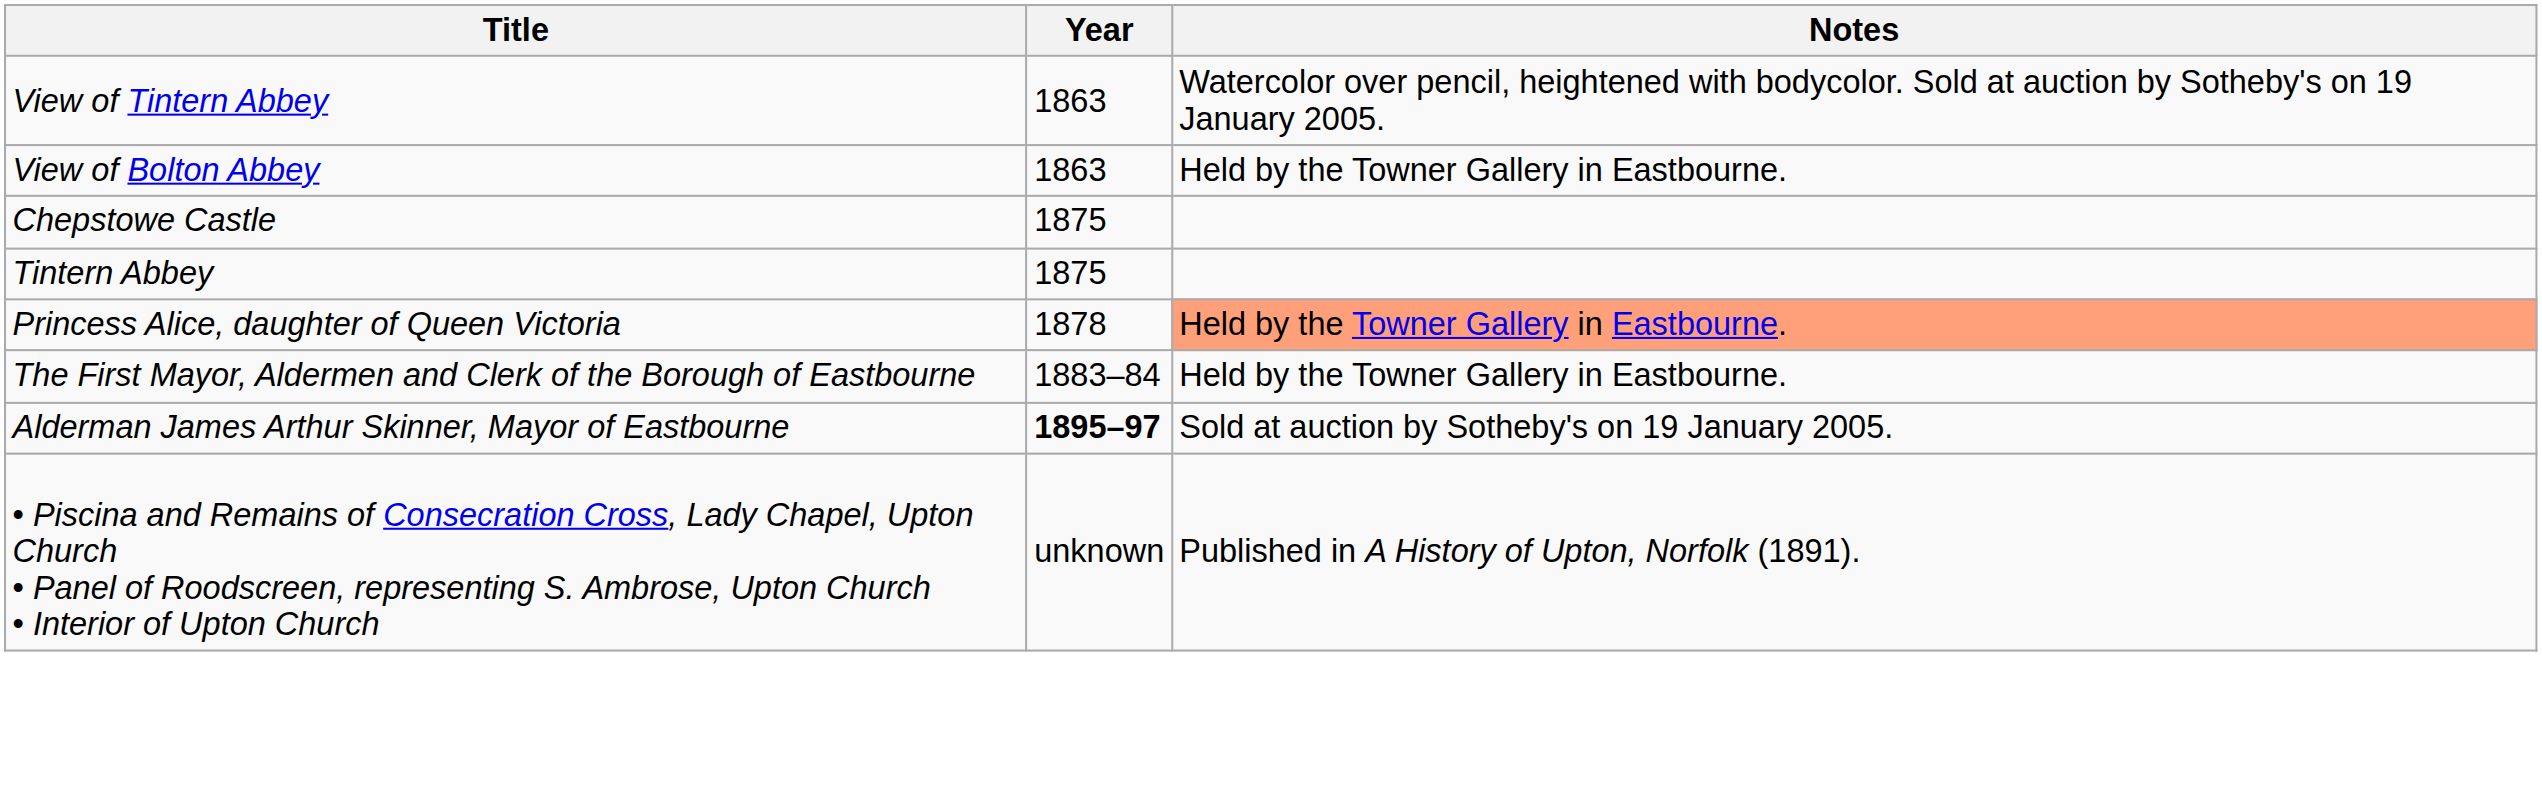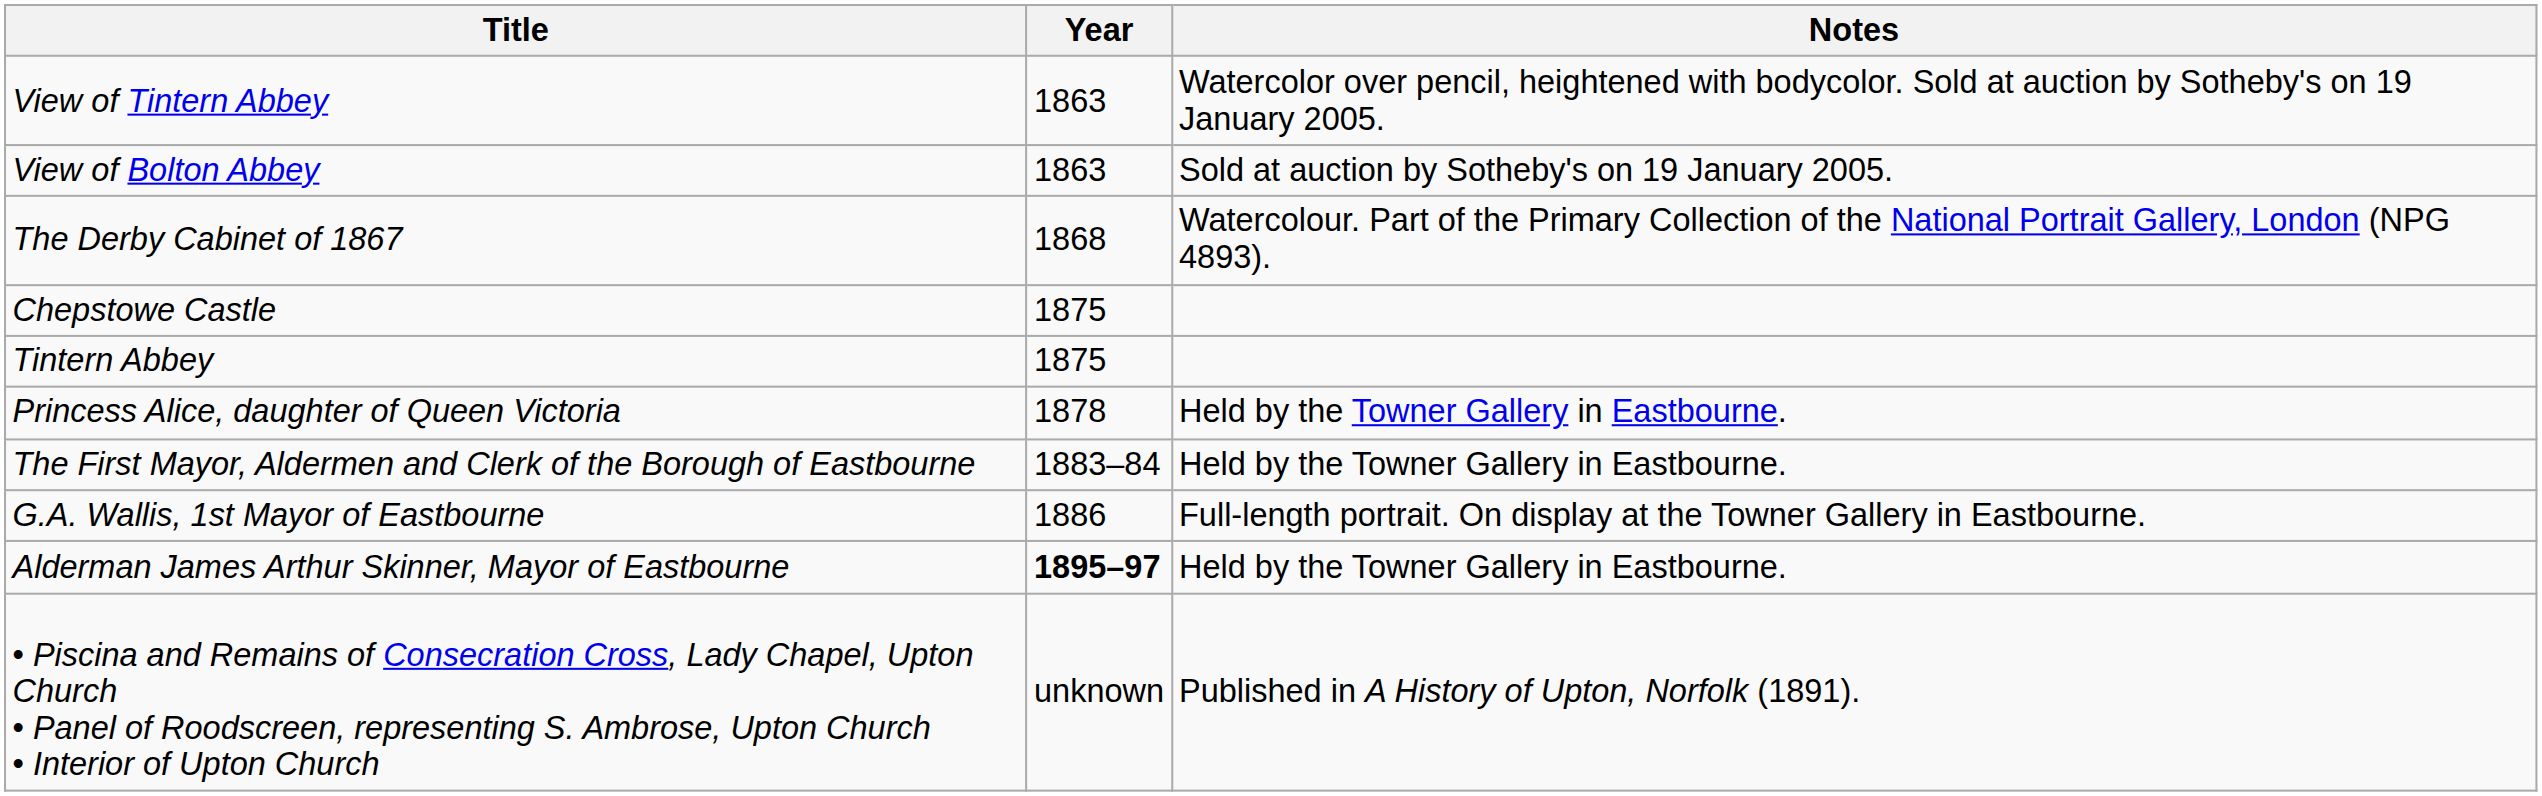View of Bolton Abbey | Notes: Held by the Towner Gallery in Eastbourne. -> Sold at auction by Sotheby's on 19 January 2005.
+ row: The Derby Cabinet of 1867 | 1868 | Watercolour. Part of the Primary Collection of the National Portrait Gallery, London (NPG 4893).
Princess Alice, daughter of Queen Victoria | Notes: lightsalmon background -> no background
+ row: G.A. Wallis, 1st Mayor of Eastbourne | 1886 | Full-length portrait. On display at the Towner Gallery in Eastbourne.
Alderman James Arthur Skinner, Mayor of Eastbourne | Notes: Sold at auction by Sotheby's on 19 January 2005. -> Held by the Towner Gallery in Eastbourne.
